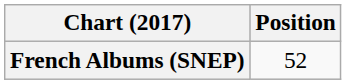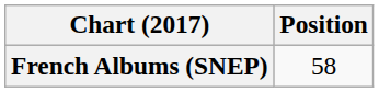French Albums (SNEP) | Position: 52 -> 58
